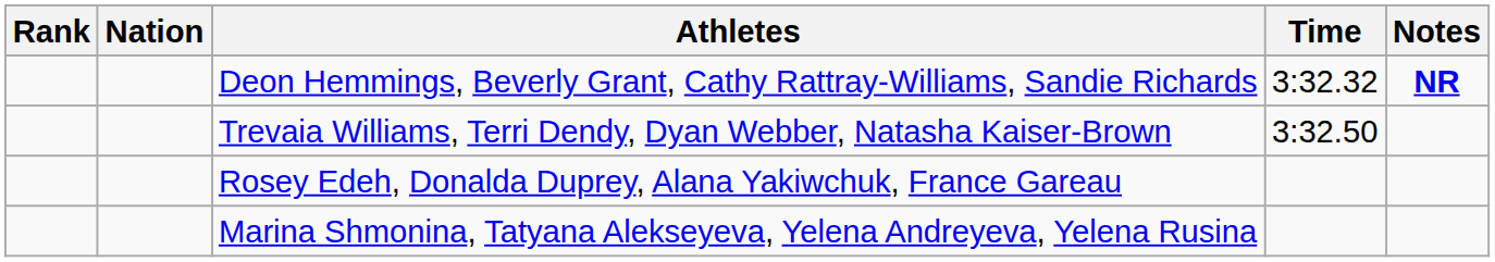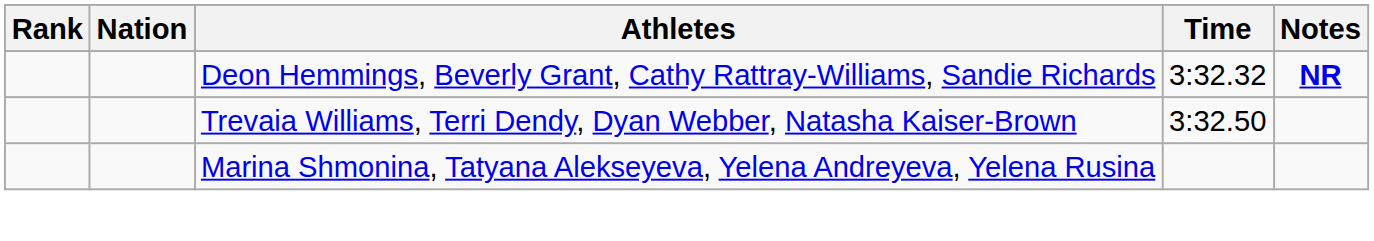- row: Rosey Edeh, Donalda Duprey, Alana Yakiwchuk, France Gareau
